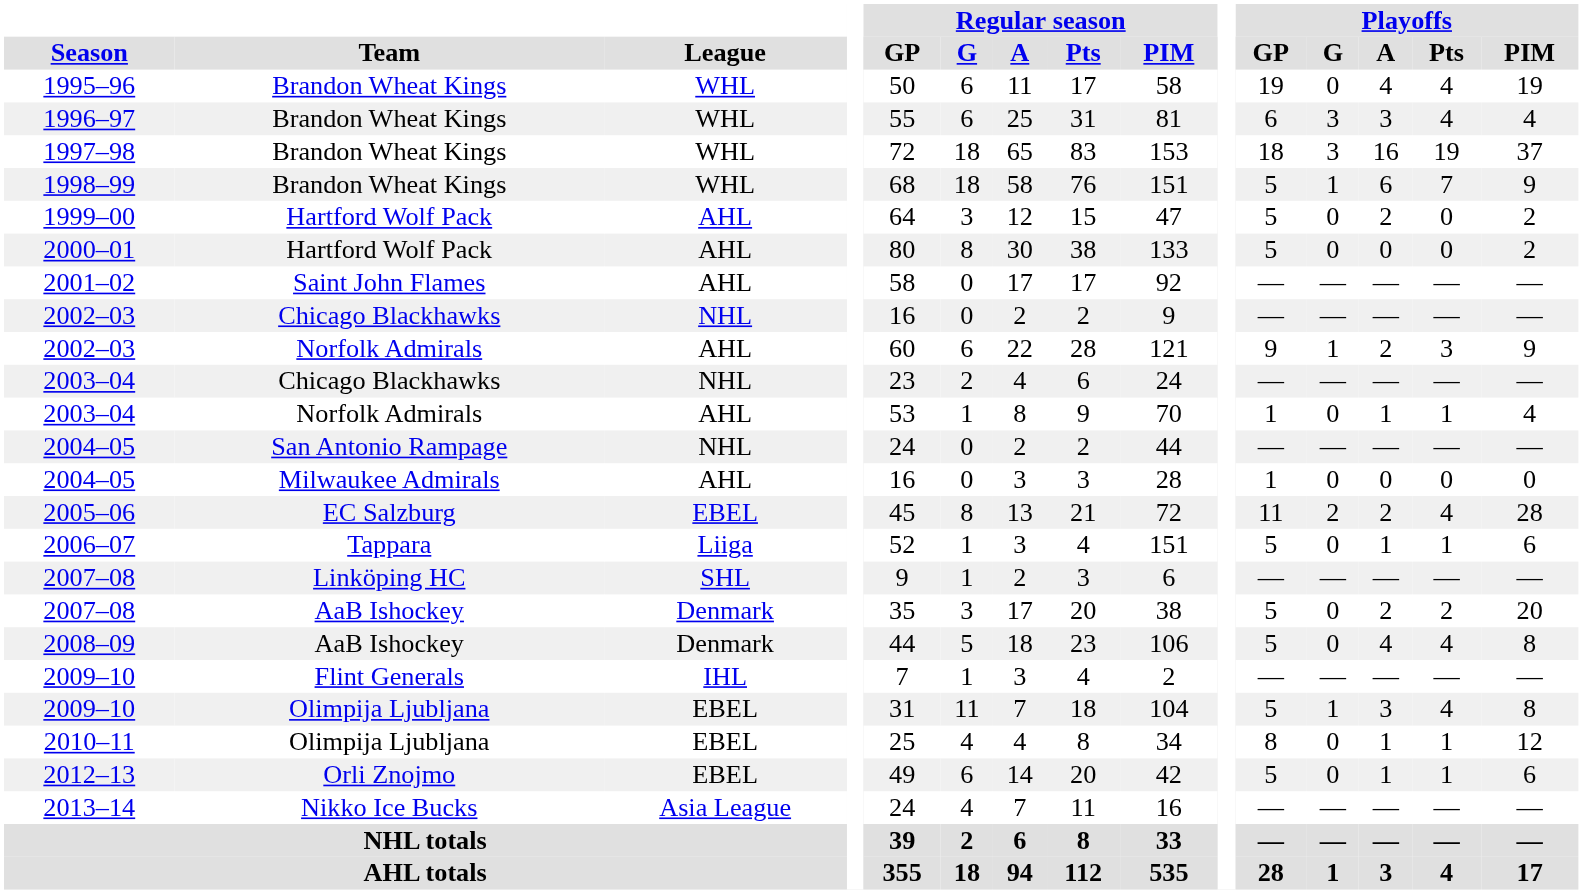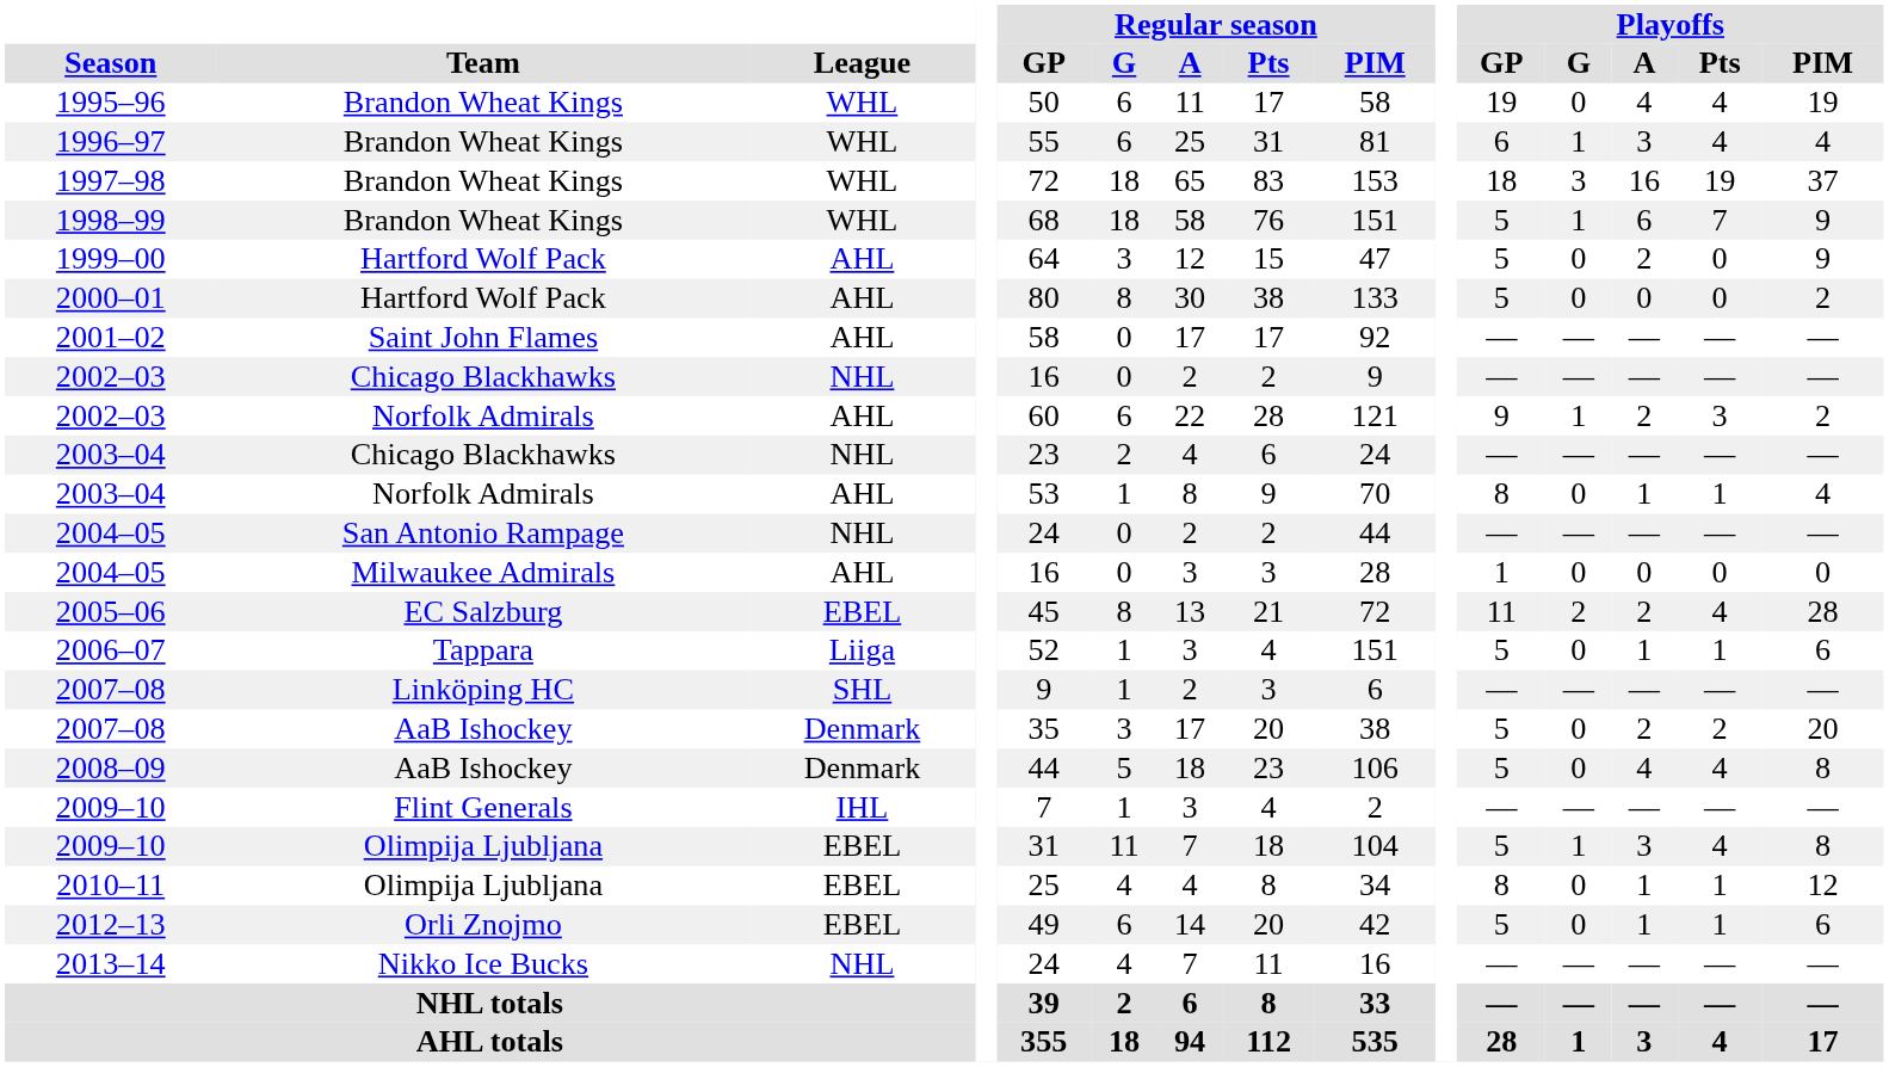1996–97 | Playoffs / G: 3 -> 1
1999–00 | Playoffs / PIM: 2 -> 9
2002–03 / Norfolk Admirals | Playoffs / PIM: 9 -> 2
2003–04 / Norfolk Admirals | Playoffs / GP: 1 -> 8
2013–14 | League: Asia League -> NHL
